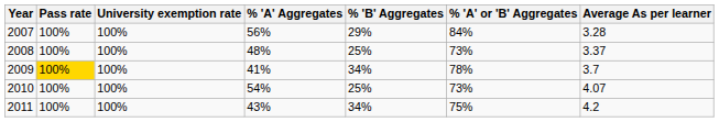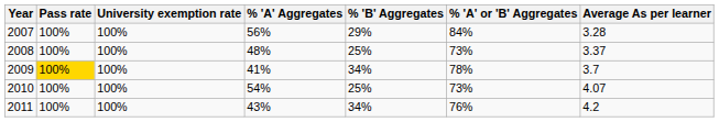2011 | % 'A' or 'B' Aggregates: 75% -> 76%
